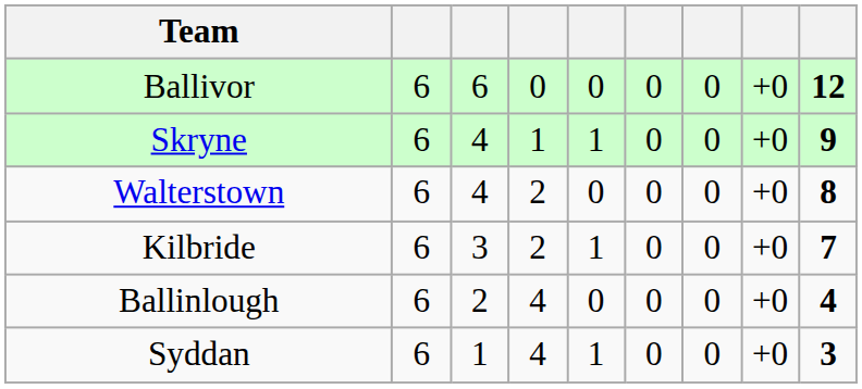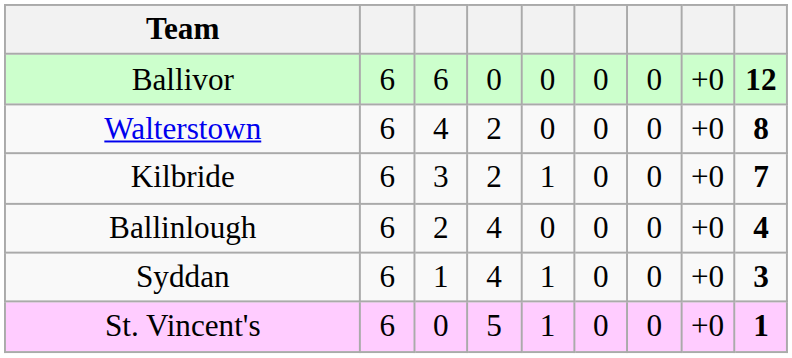- row: Skryne | 6 | 4 | 1 | 1 | 0 | 0 | +0 | 9
+ row: St. Vincent's | 6 | 0 | 5 | 1 | 0 | 0 | +0 | 1
